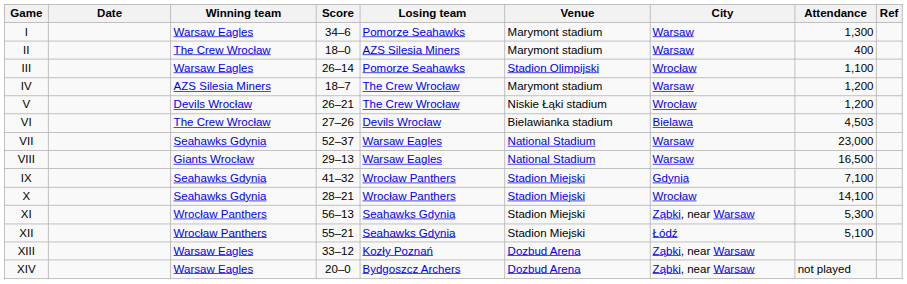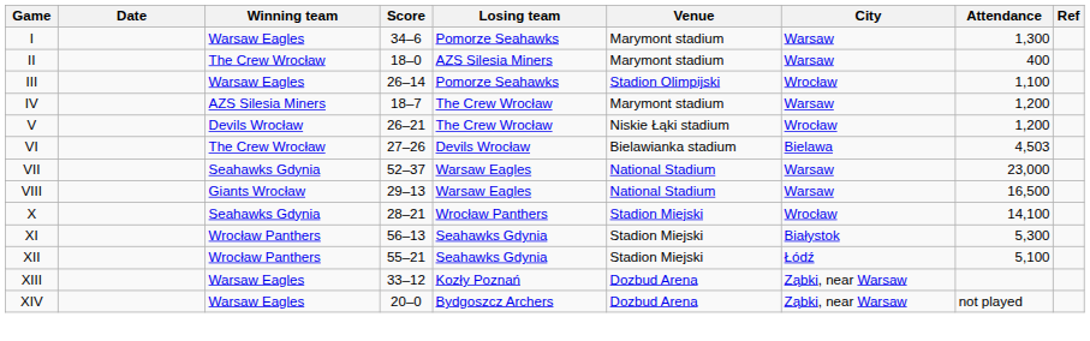- row: IX | Seahawks Gdynia | 41–32 | Wrocław Panthers | Stadion Miejski | Gdynia | 7,100
XI | City: Ząbki, near Warsaw -> Białystok
